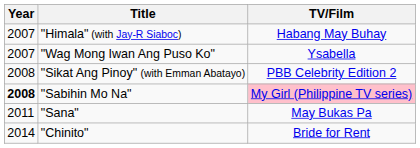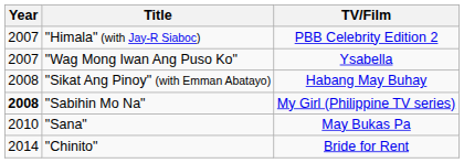"Himala" (with Jay-R Siaboc) | TV/Film: Habang May Buhay -> PBB Celebrity Edition 2
"Sikat Ang Pinoy" (with Emman Abatayo) | TV/Film: PBB Celebrity Edition 2 -> Habang May Buhay
"Sabihin Mo Na" | TV/Film: pink background -> no background
"Sana" | Year: 2011 -> 2010
